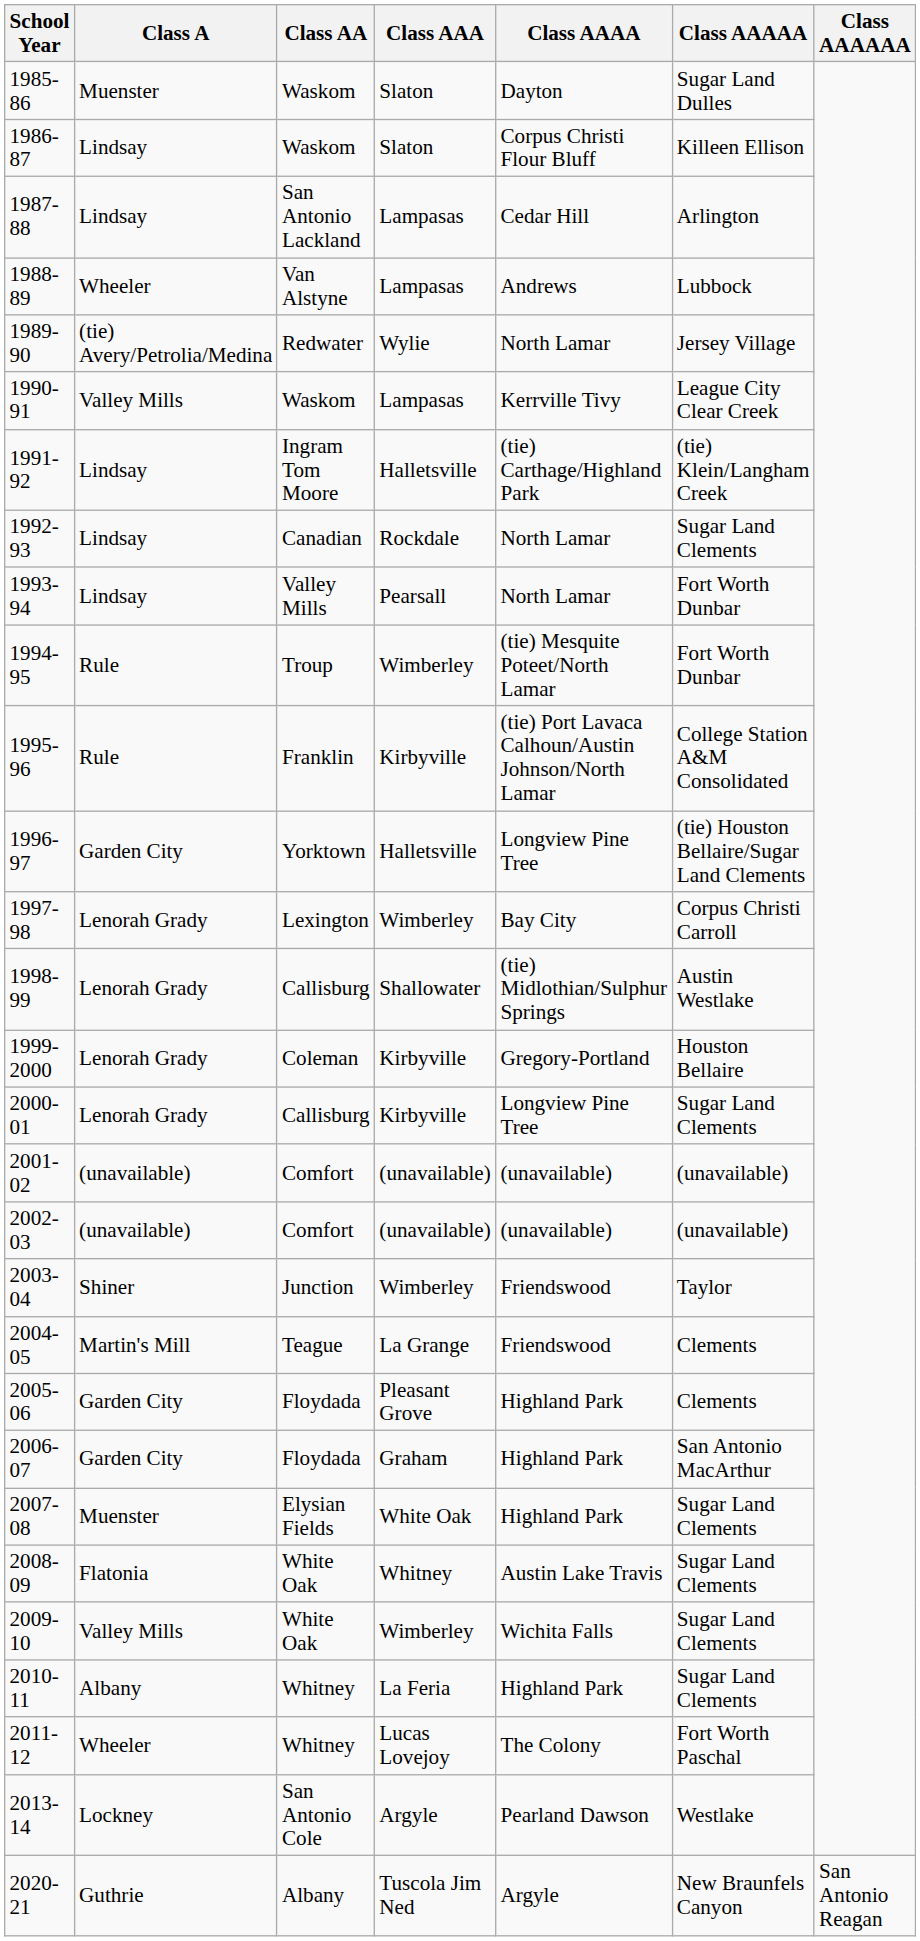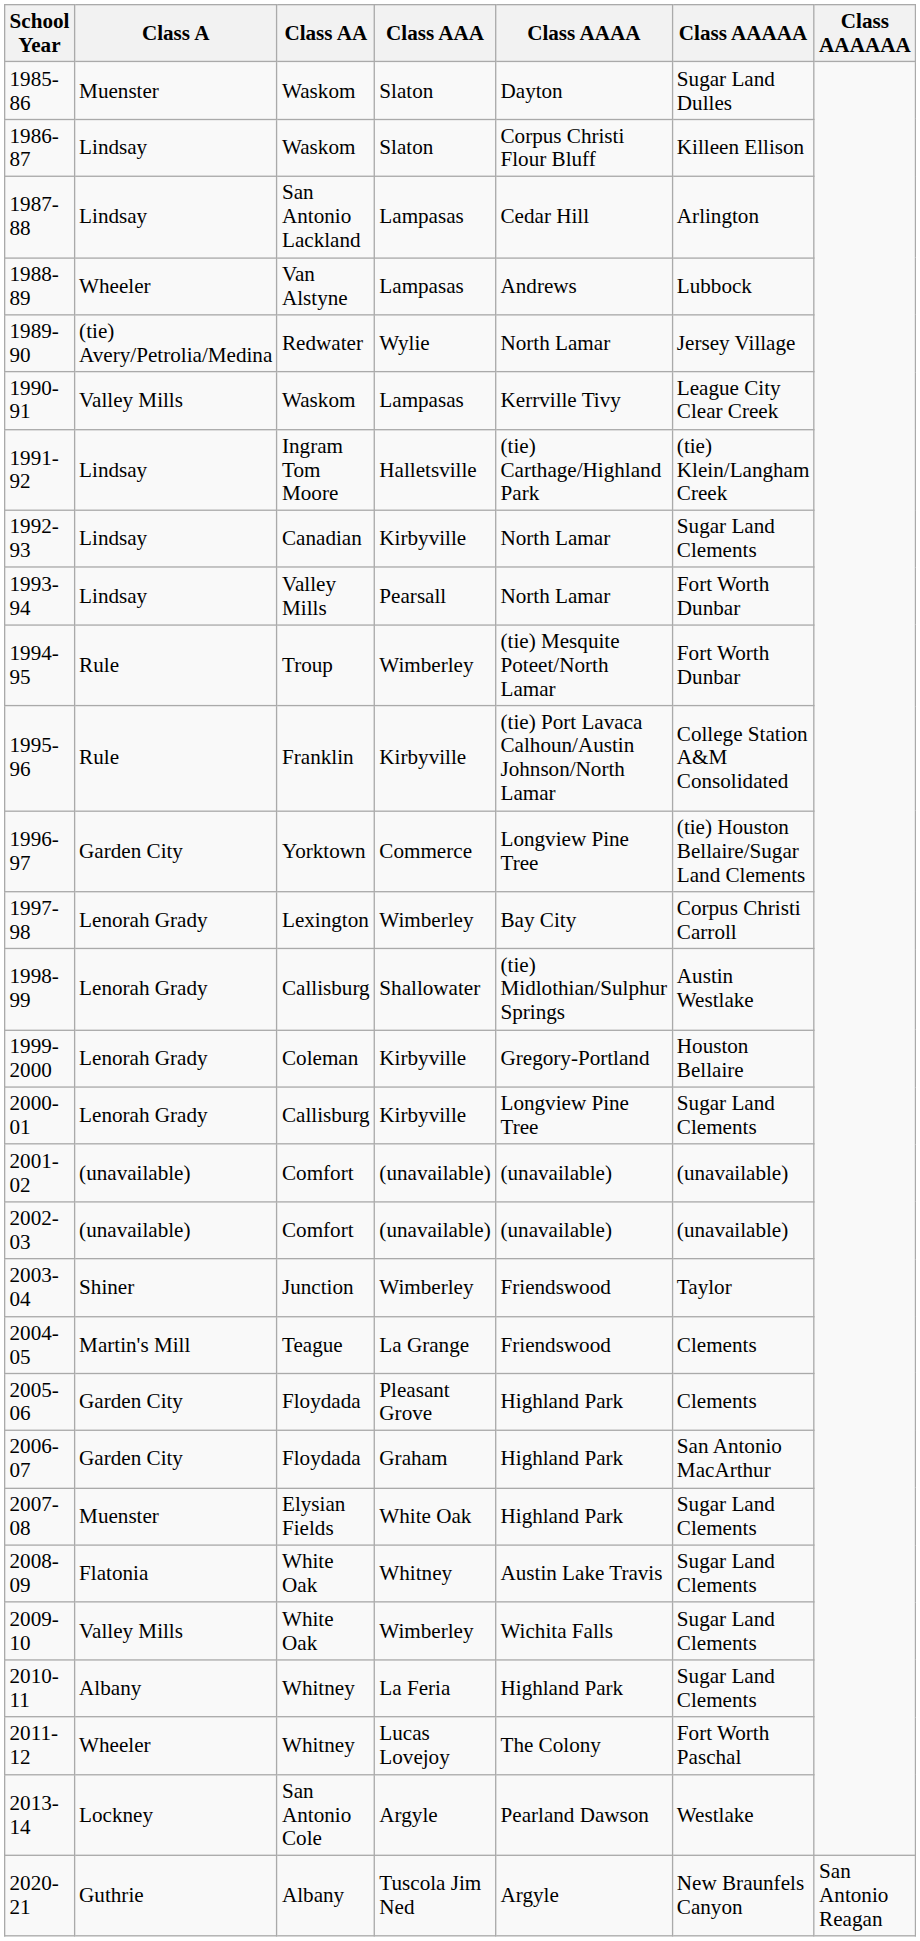1992-93 | Class AAA: Rockdale -> Kirbyville
1996-97 | Class AAA: Halletsville -> Commerce
